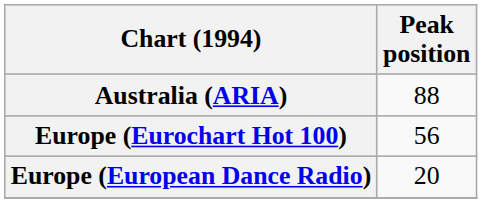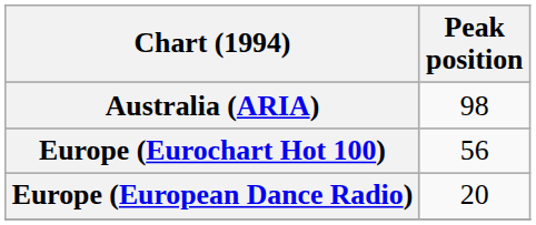Australia (ARIA) | Peak position: 88 -> 98
